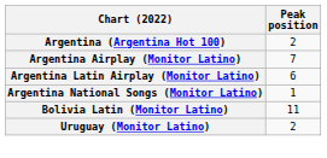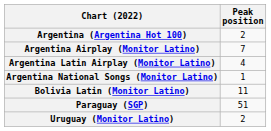Argentina Latin Airplay (Monitor Latino) | Peak position: 6 -> 4
+ row: Paraguay (SGP) | 51
